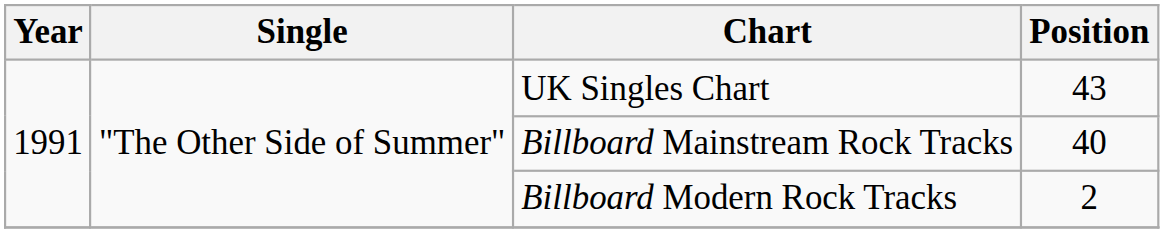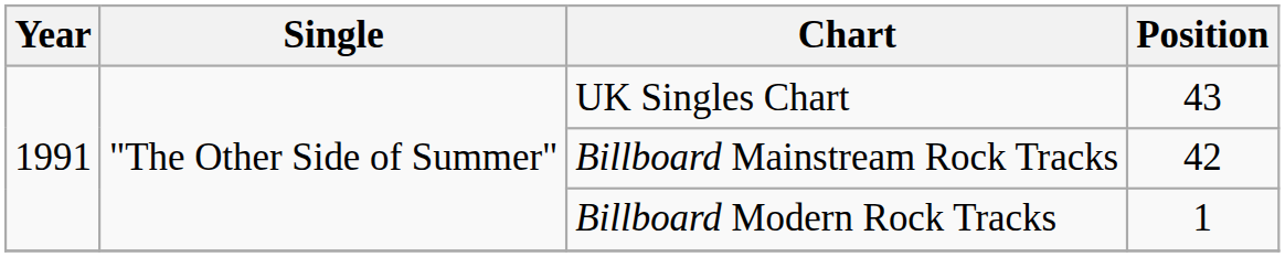Billboard Mainstream Rock Tracks | Position: 40 -> 42
Billboard Modern Rock Tracks | Position: 2 -> 1
